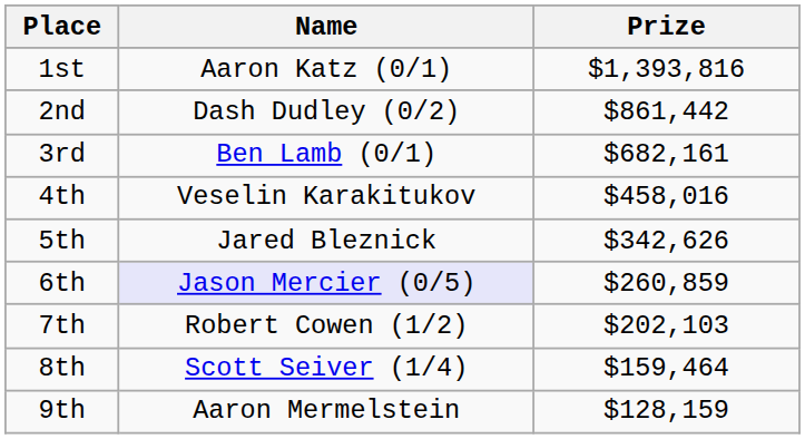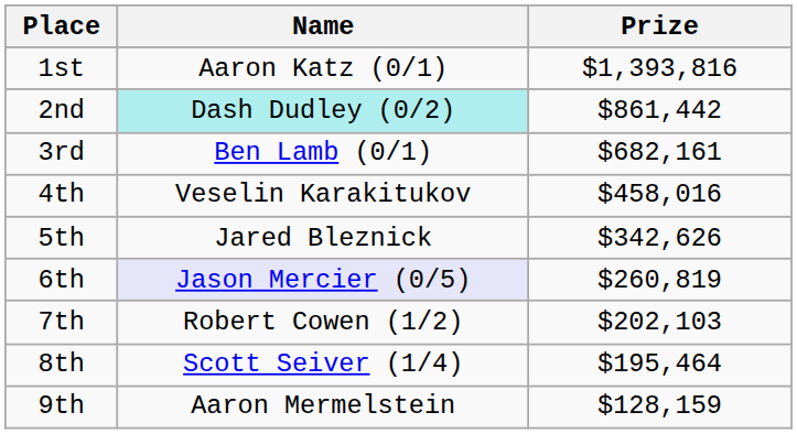2nd | Name: no background -> paleturquoise background
6th | Prize: $260,859 -> $260,819
8th | Prize: $159,464 -> $195,464
